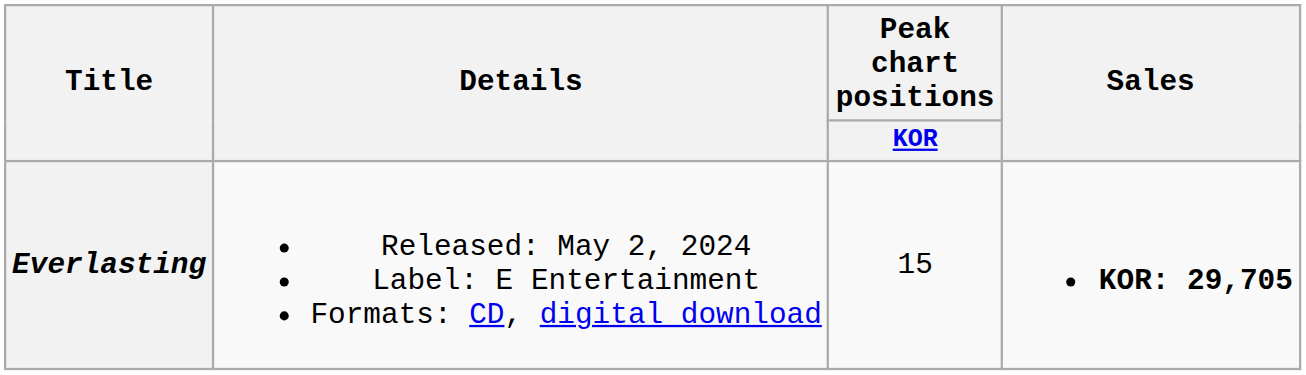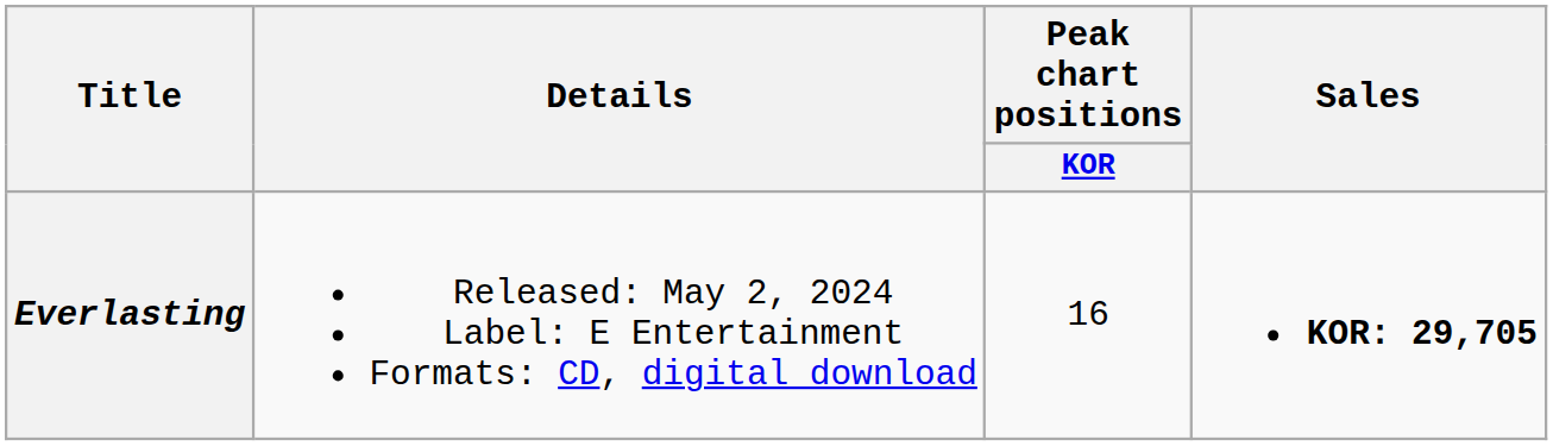Everlasting | Peak chart positions / KOR: 15 -> 16
